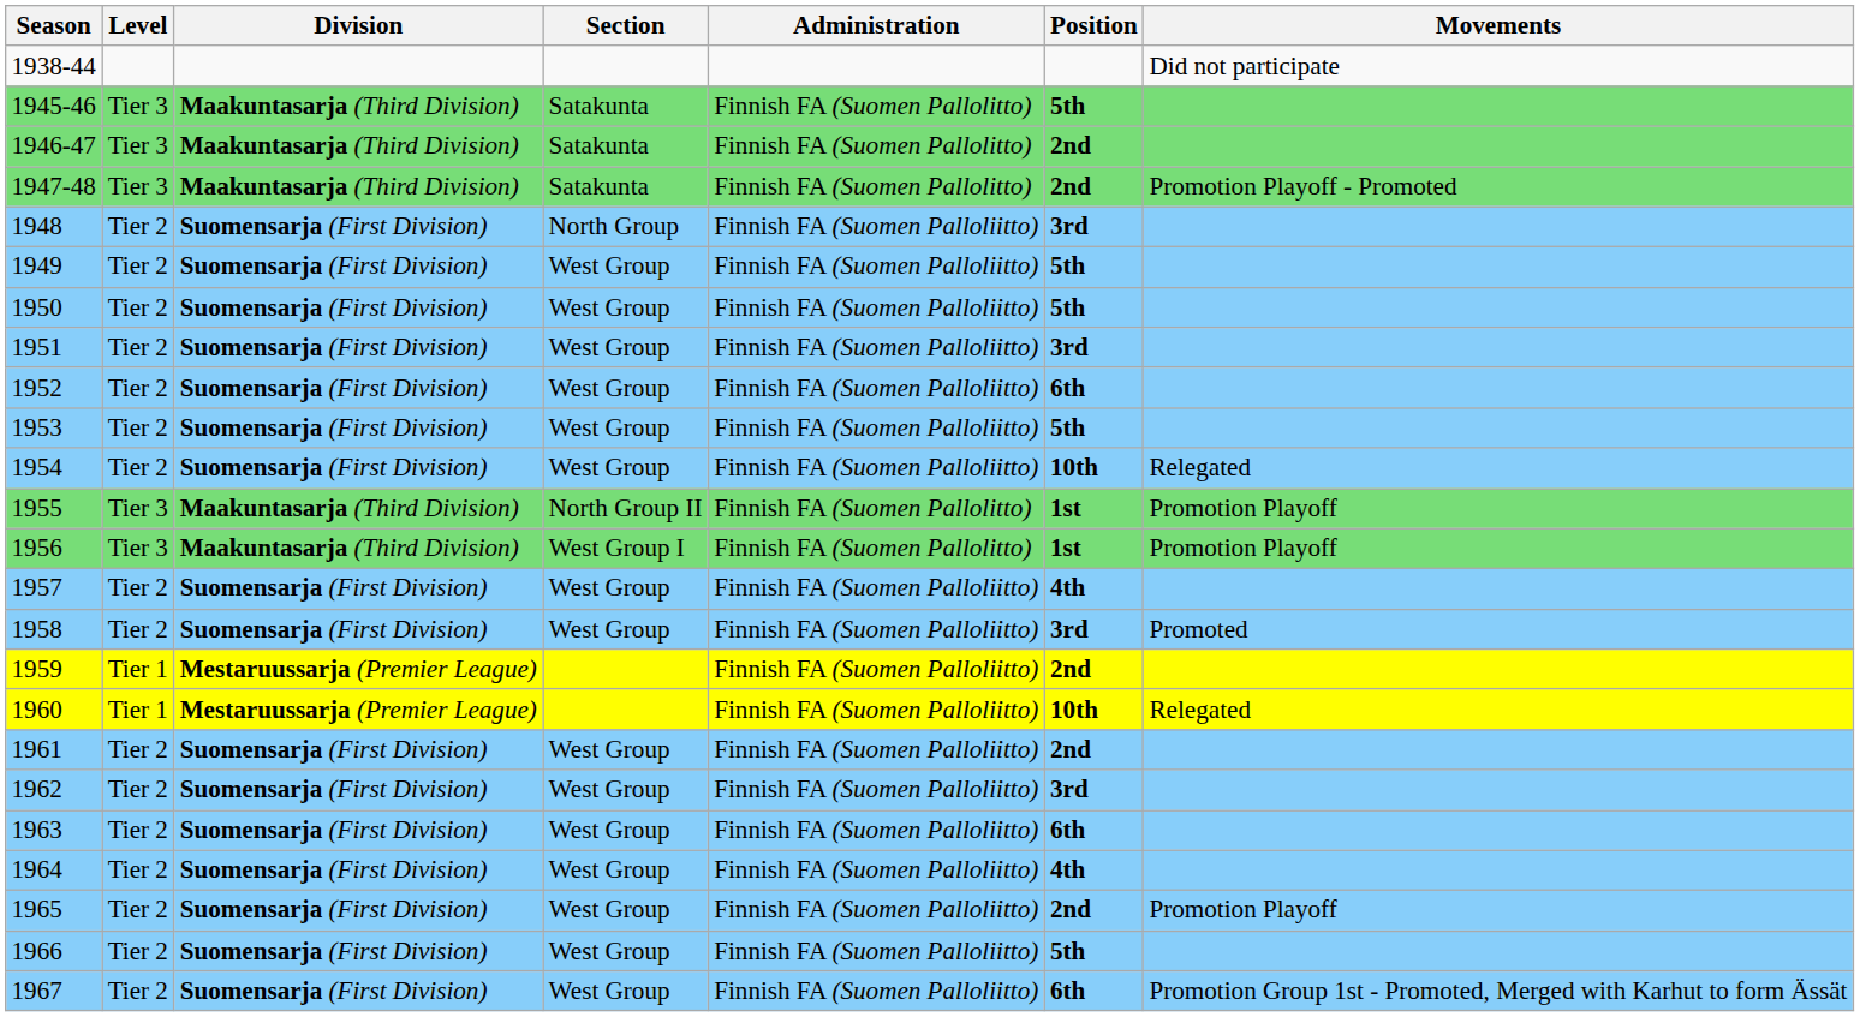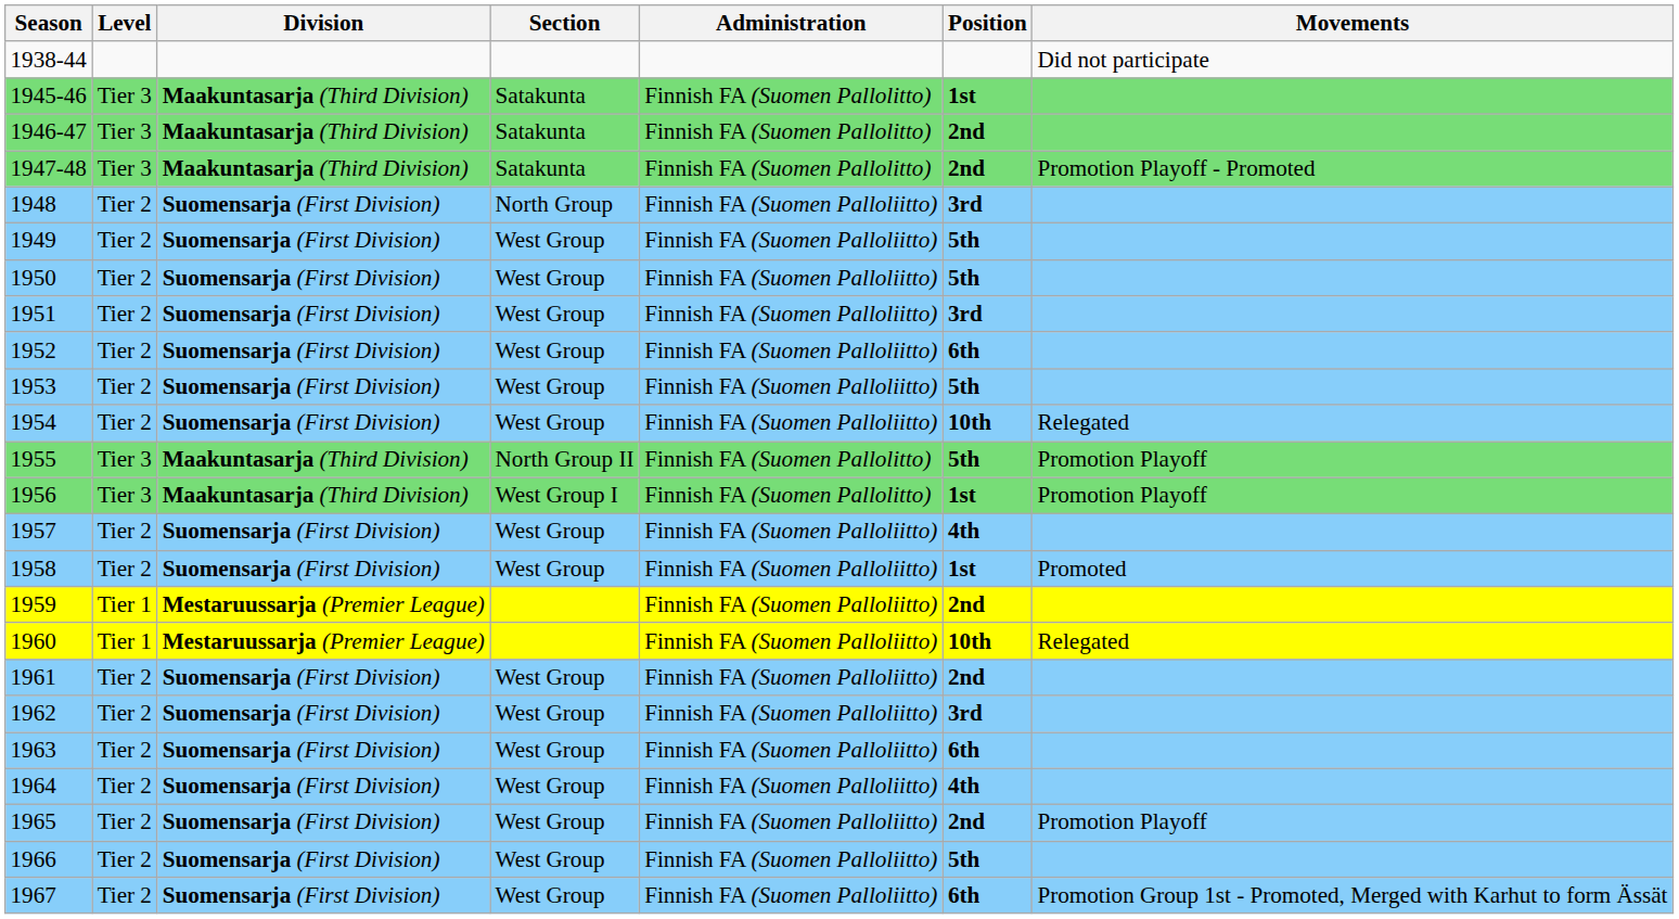1945-46 | Position: 5th -> 1st
1955 | Position: 1st -> 5th
1958 | Position: 3rd -> 1st
